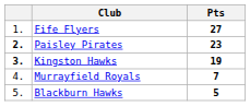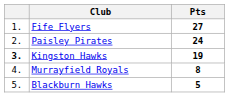Paisley Pirates | column 1: bold -> normal
Paisley Pirates | Pts: 23 -> 24
Murrayfield Royals | Pts: 7 -> 8
